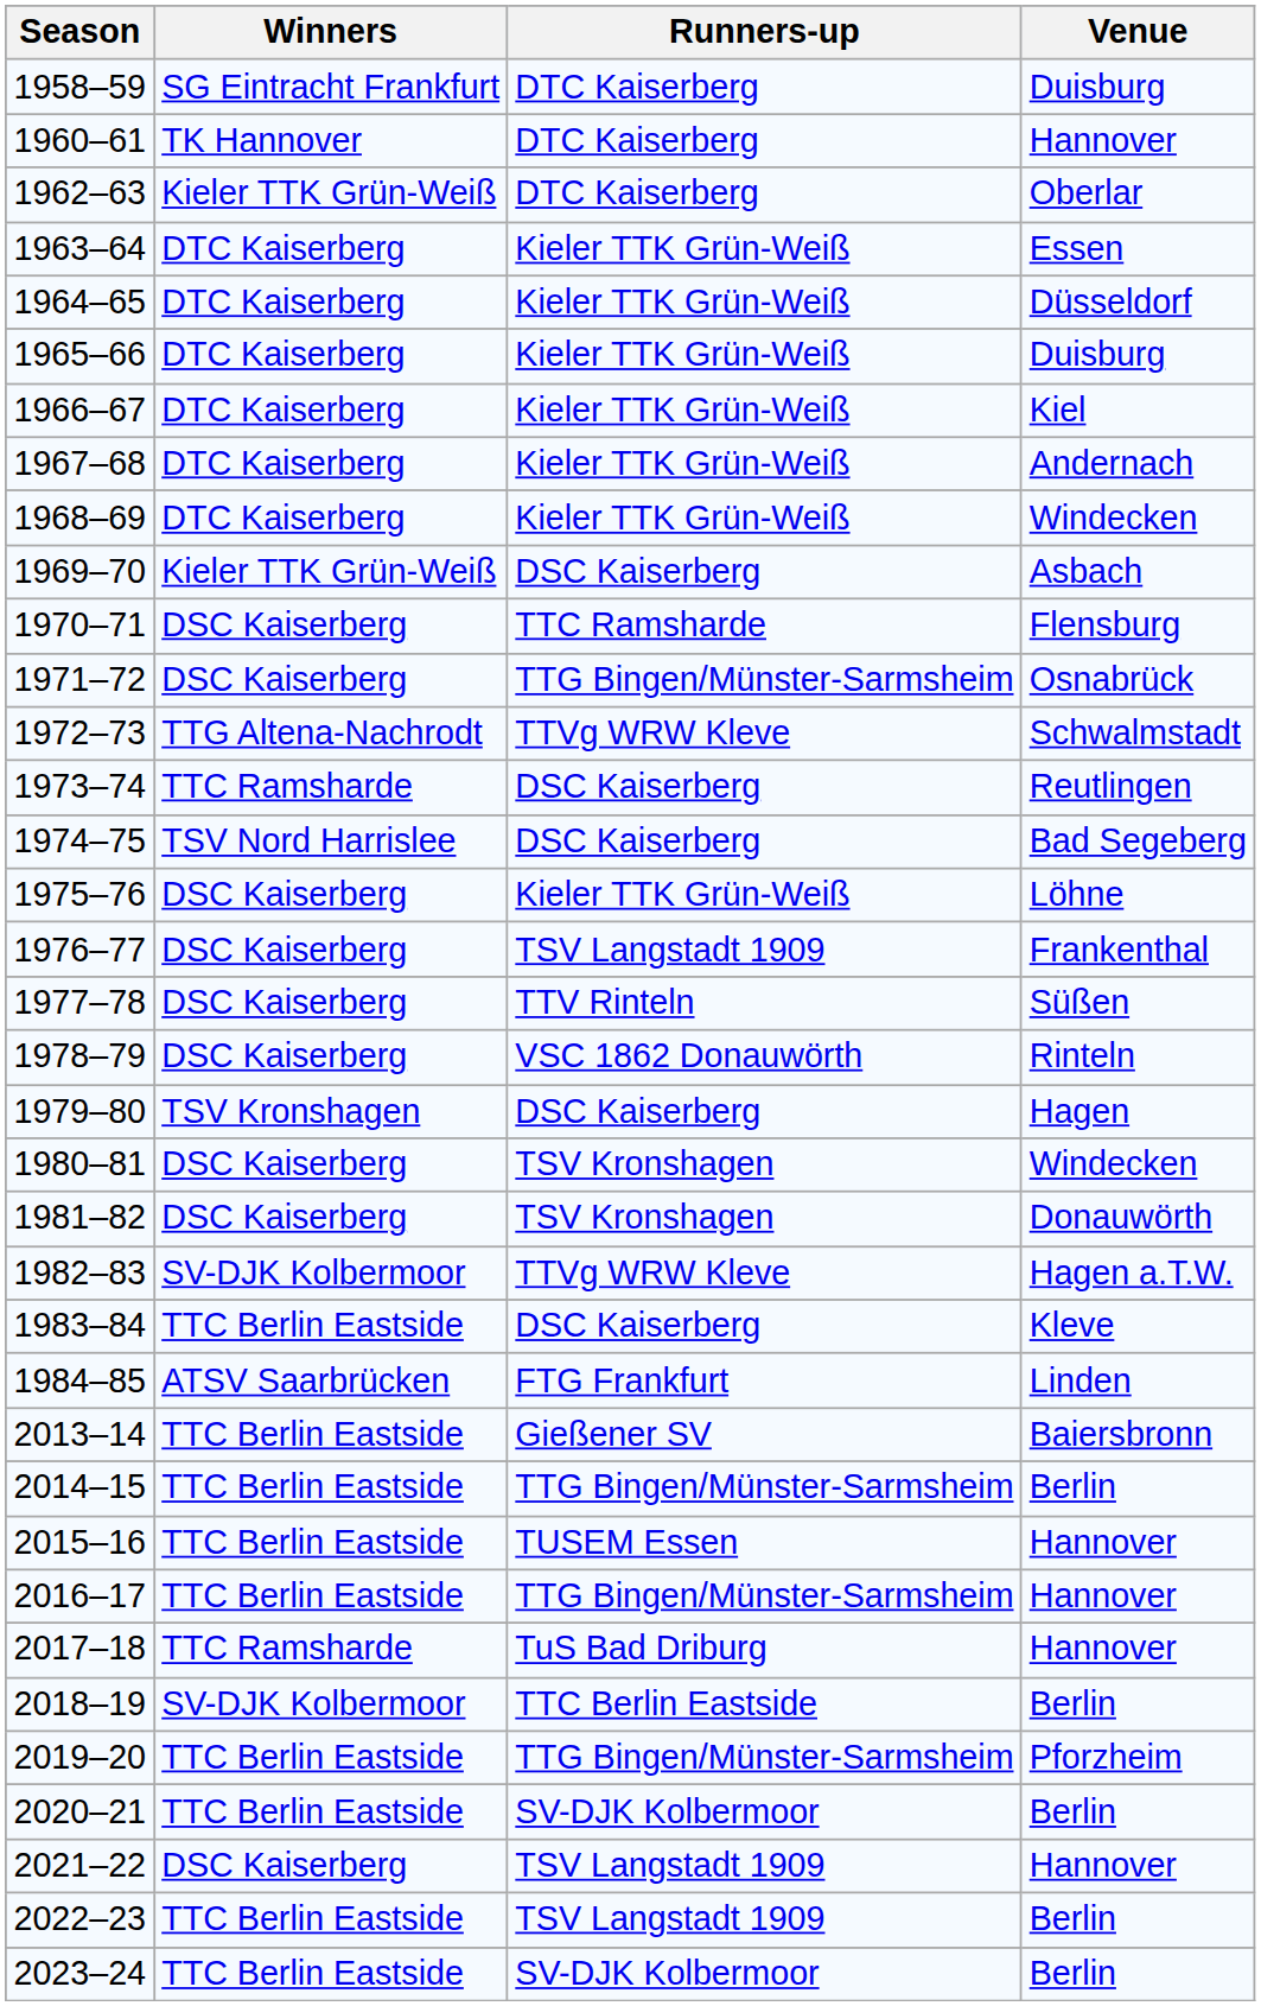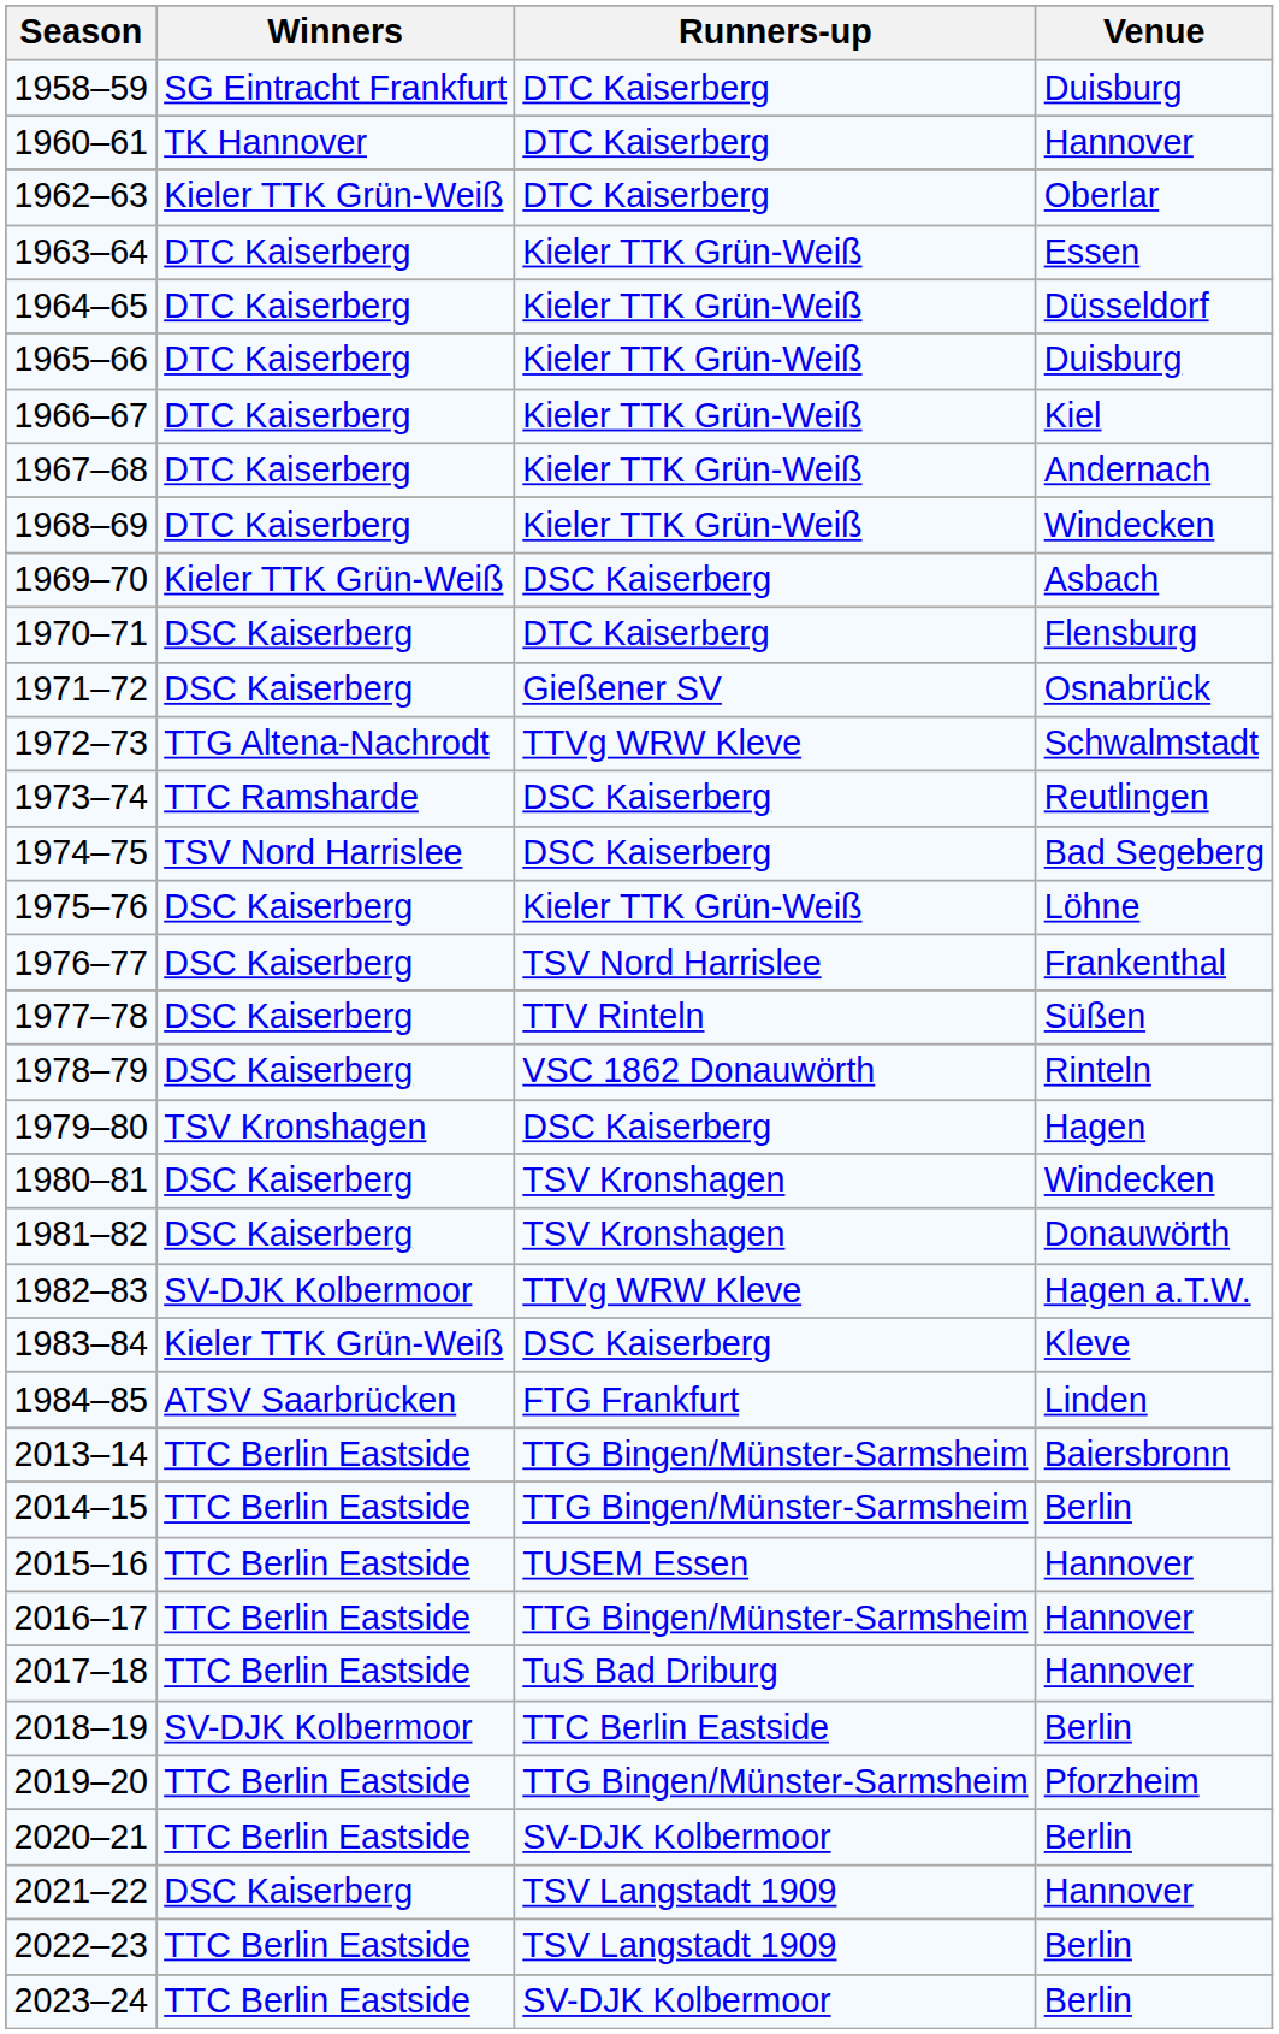1970–71 | Runners-up: TTC Ramsharde -> DTC Kaiserberg
1971–72 | Runners-up: TTG Bingen/Münster-Sarmsheim -> Gießener SV
1976–77 | Runners-up: TSV Langstadt 1909 -> TSV Nord Harrislee
1983–84 | Winners: TTC Berlin Eastside -> Kieler TTK Grün-Weiß
2013–14 | Runners-up: Gießener SV -> TTG Bingen/Münster-Sarmsheim
2017–18 | Winners: TTC Ramsharde -> TTC Berlin Eastside
